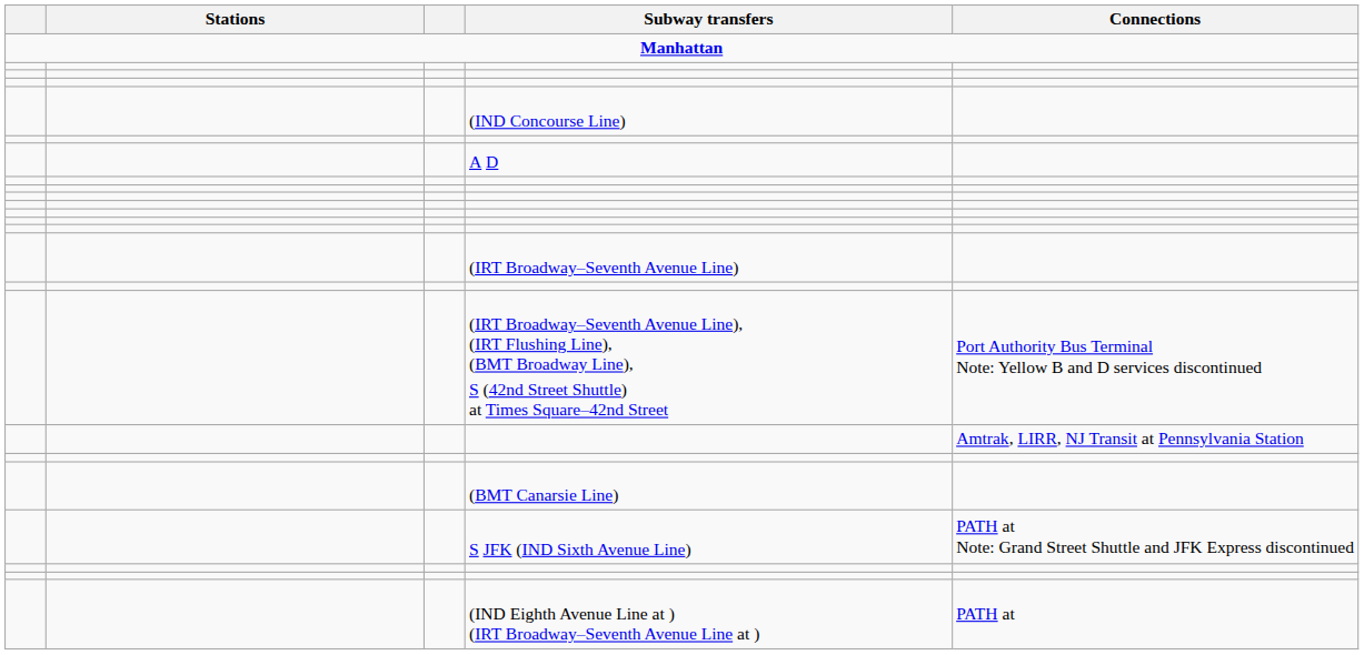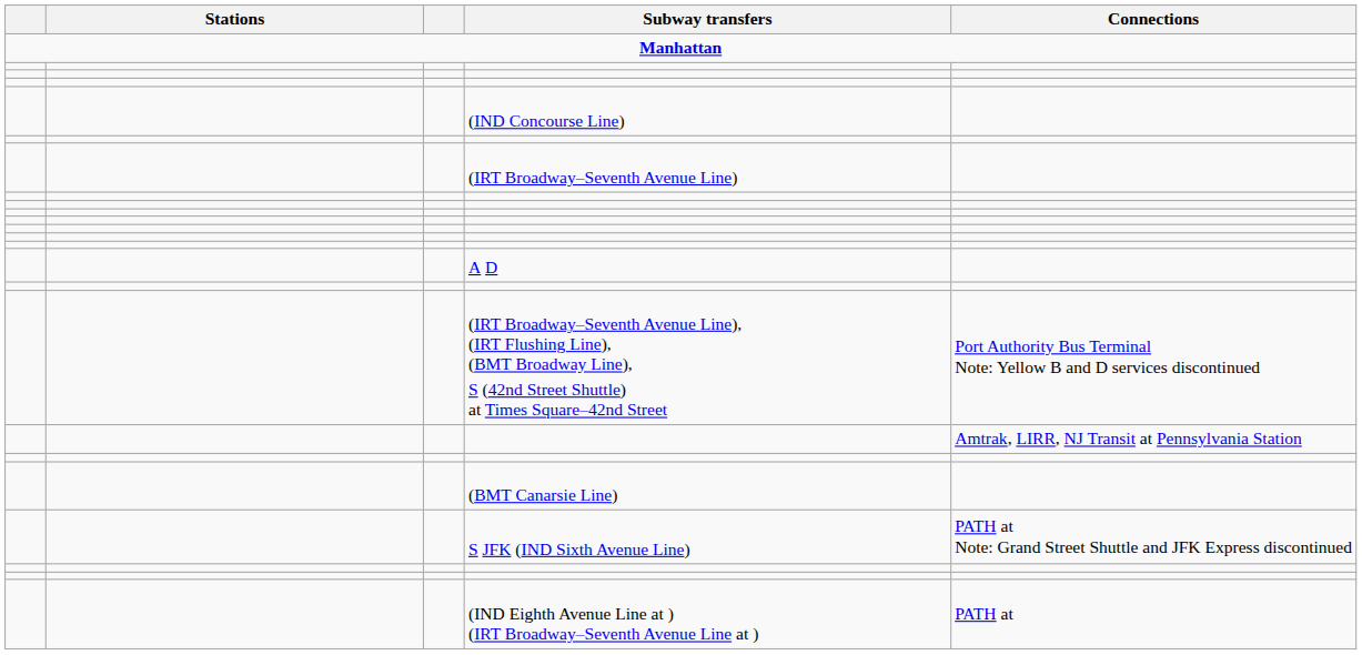rows swapped: A D <-> (IRT Broadway–Seventh Avenue Line)
